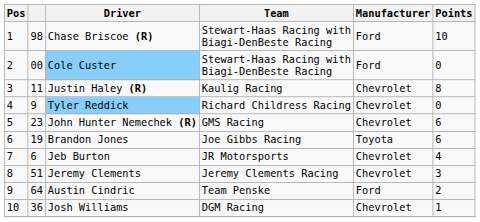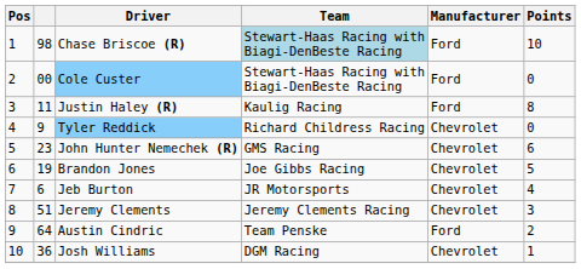Chase Briscoe (R) | Team: no background -> lightblue background
Justin Haley (R) | Manufacturer: Chevrolet -> Ford
Brandon Jones | Manufacturer: Toyota -> Chevrolet
Brandon Jones | Points: 6 -> 5
